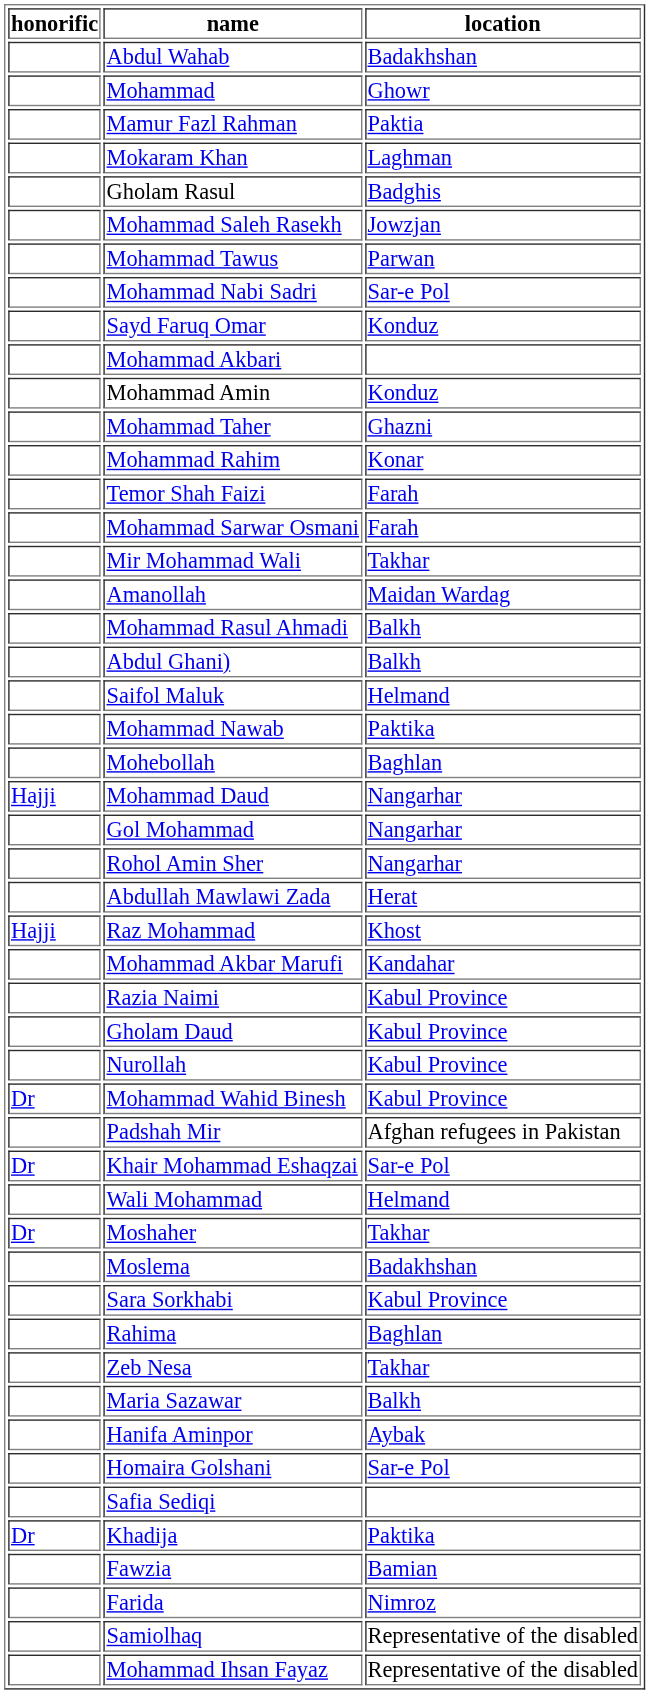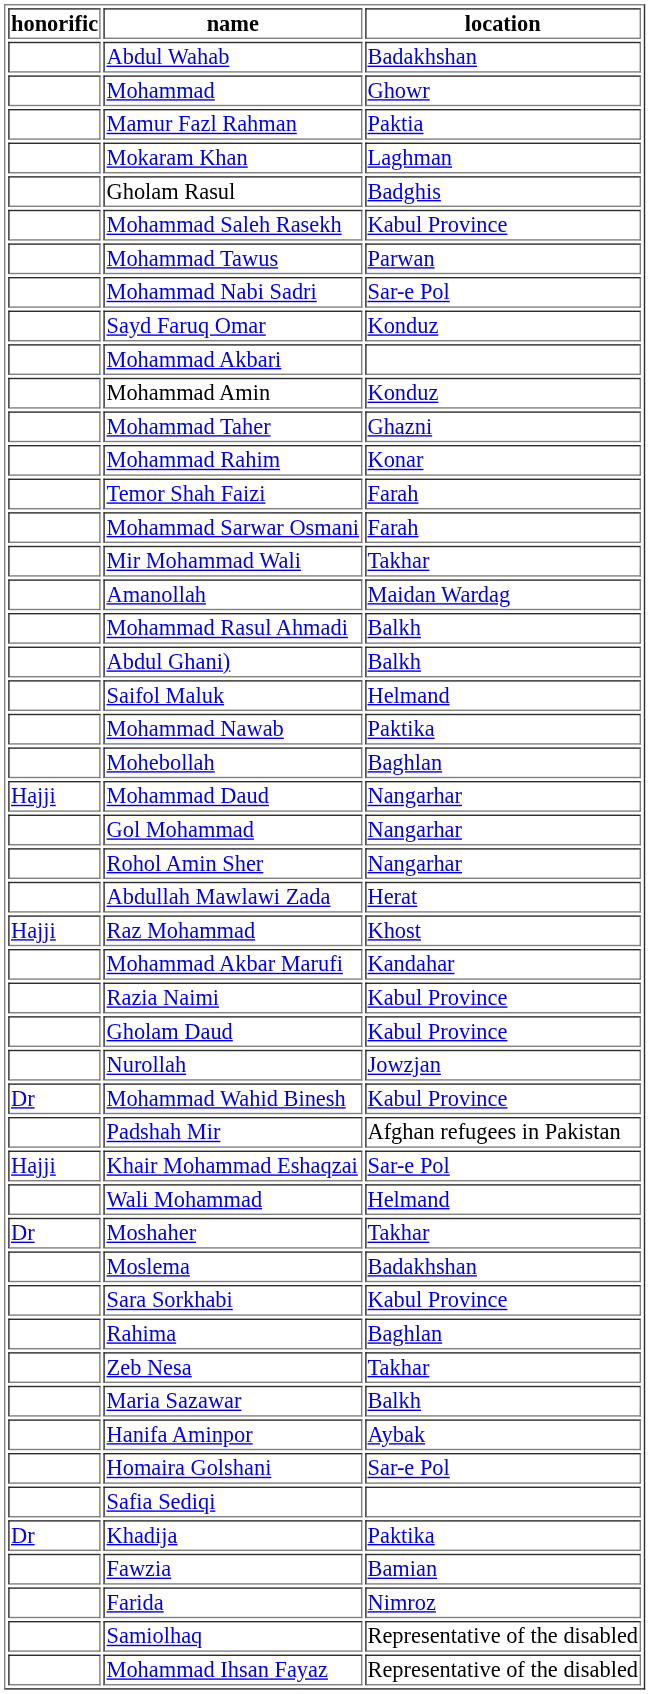Mohammad Saleh Rasekh | location: Jowzjan -> Kabul Province
Nurollah | location: Kabul Province -> Jowzjan
Khair Mohammad Eshaqzai | honorific: Dr -> Hajji
